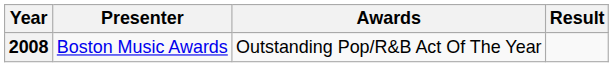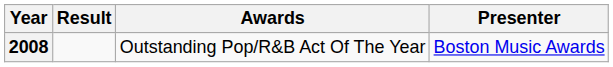columns swapped: Presenter <-> Result
